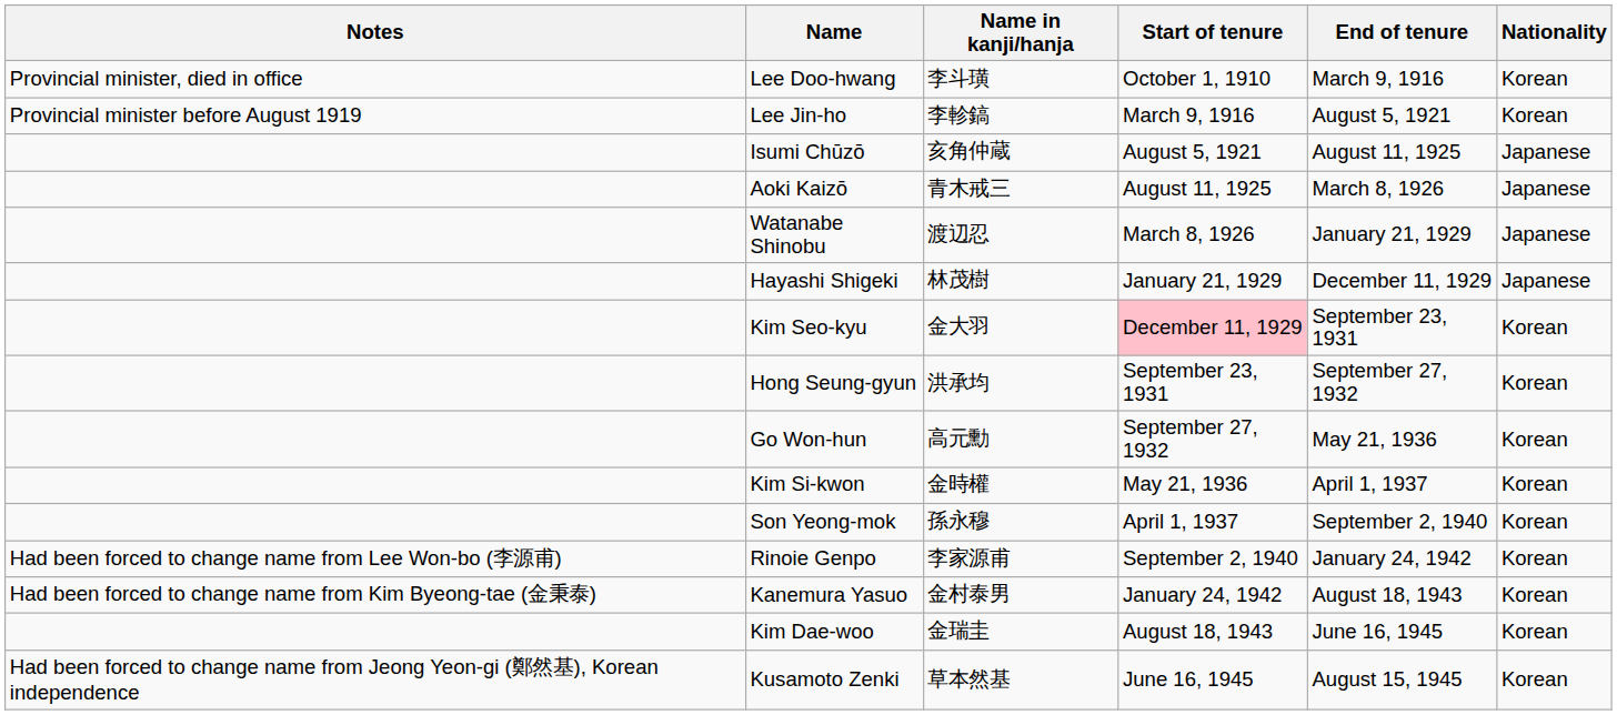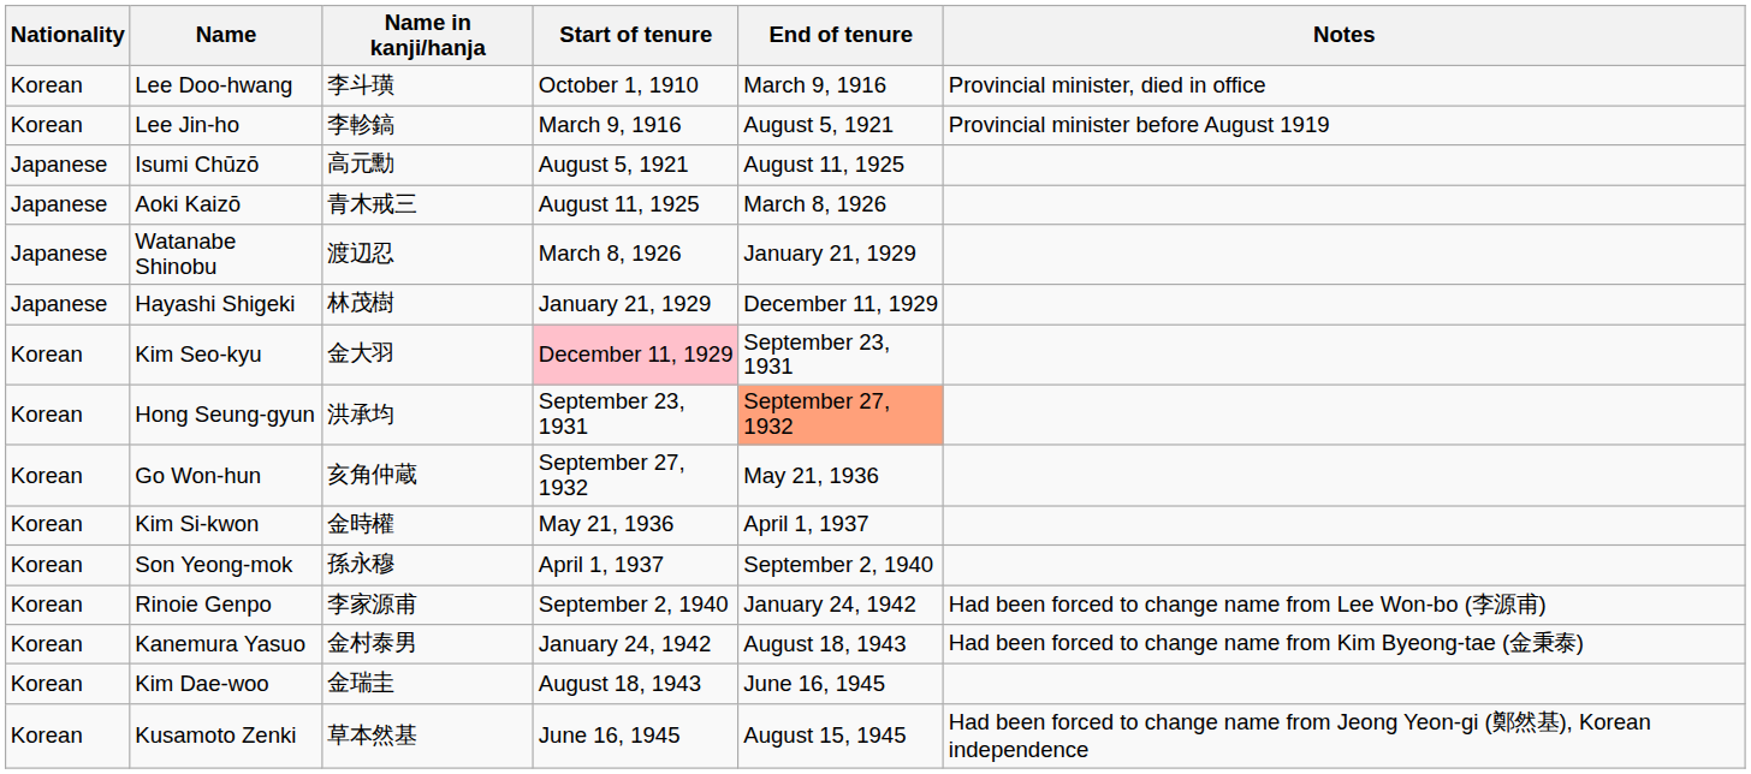columns swapped: Nationality <-> Notes
Isumi Chūzō | Name in kanji/hanja: 亥角仲蔵 -> 高元勳
Hong Seung-gyun | End of tenure: no background -> lightsalmon background
Go Won-hun | Name in kanji/hanja: 高元勳 -> 亥角仲蔵
